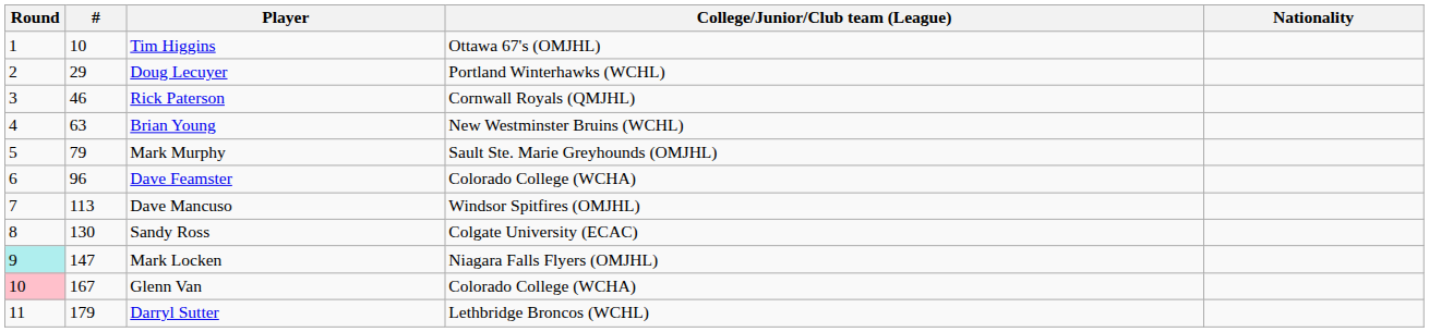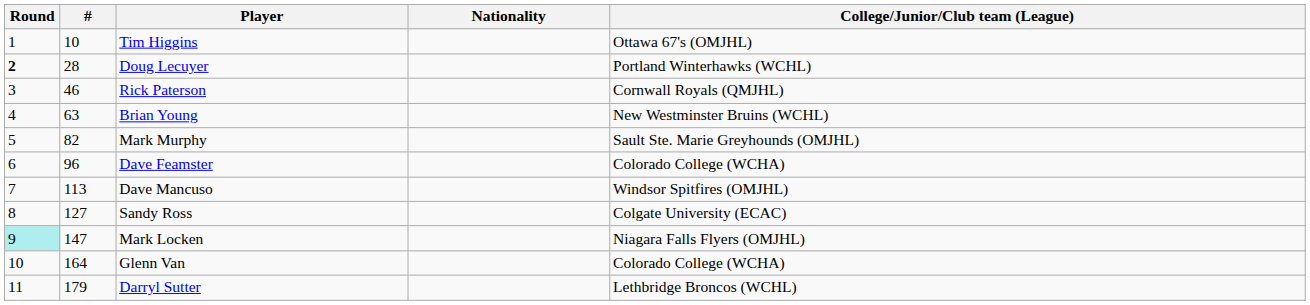columns swapped: Nationality <-> College/Junior/Club team (League)
Doug Lecuyer | Round: normal -> bold
Doug Lecuyer | #: 29 -> 28
Mark Murphy | #: 79 -> 82
Sandy Ross | #: 130 -> 127
Glenn Van | Round: pink background -> no background
Glenn Van | #: 167 -> 164
